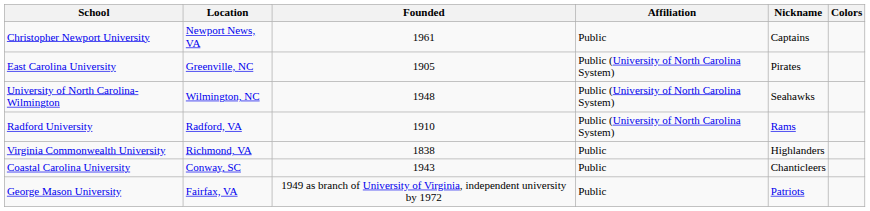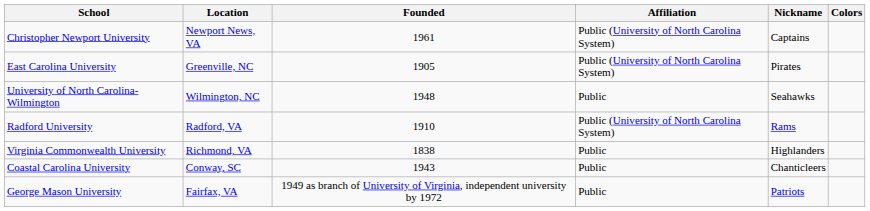Christopher Newport University | Affiliation: Public -> Public (University of North Carolina System)
University of North Carolina-Wilmington | Affiliation: Public (University of North Carolina System) -> Public
